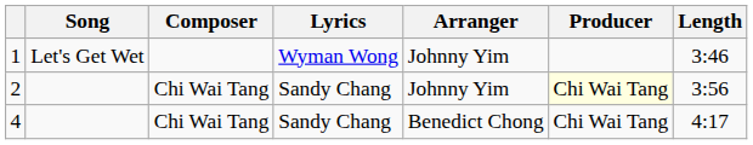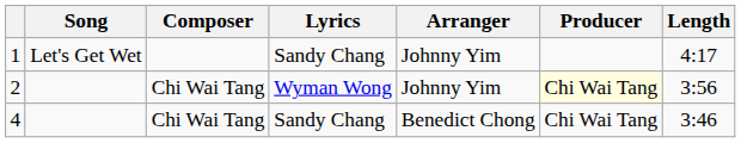1 | Lyrics: Wyman Wong -> Sandy Chang
1 | Length: 3:46 -> 4:17
2 | Lyrics: Sandy Chang -> Wyman Wong
4 | Length: 4:17 -> 3:46
